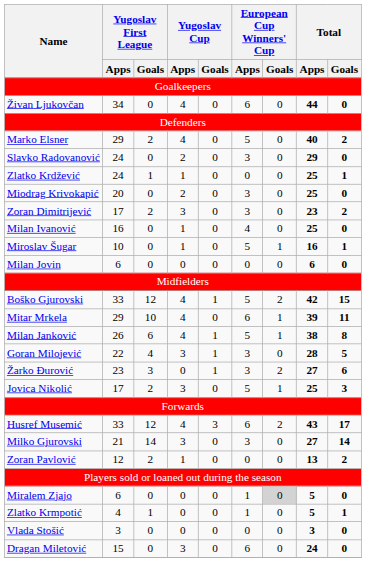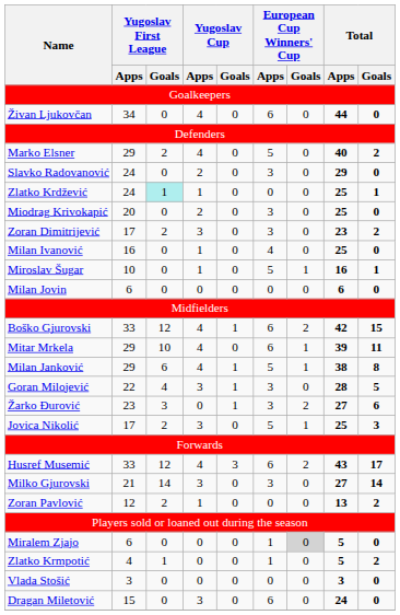Zlatko Krdžević | Yugoslav First League / Goals: no background -> paleturquoise background
Boško Gjurovski | European Cup Winners' Cup / Apps: 5 -> 6
Milan Janković | Yugoslav First League / Apps: 26 -> 29
Zlatko Krmpotić | Total / Goals: 1 -> 2
